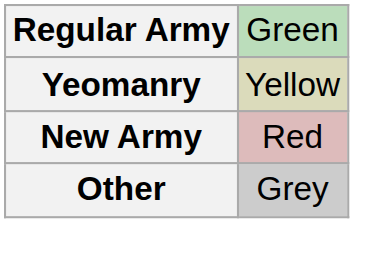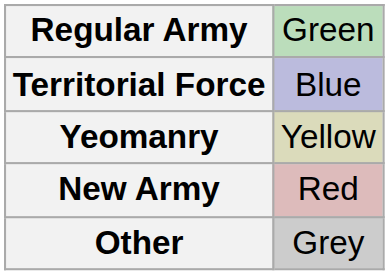+ row: Territorial Force | Blue
